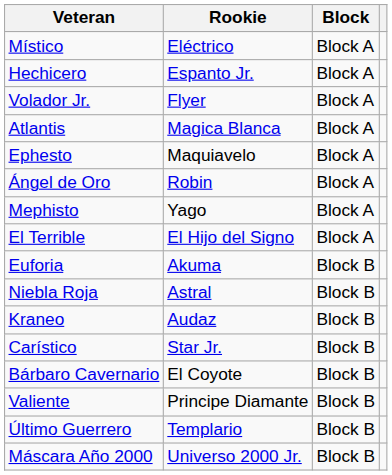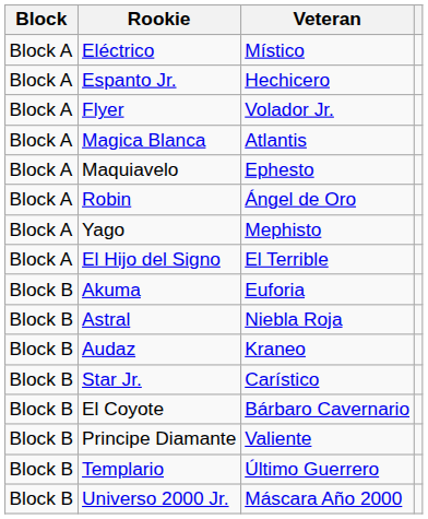columns swapped: Block <-> Veteran
